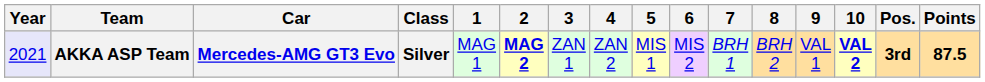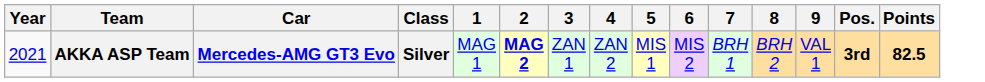- column: 10 | VAL 2
AKKA ASP Team | Year: lavender background -> no background
AKKA ASP Team | Points: 87.5 -> 82.5
